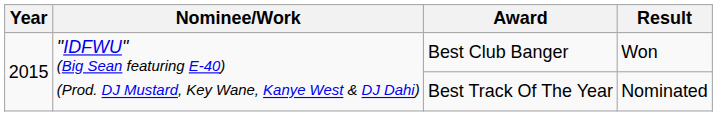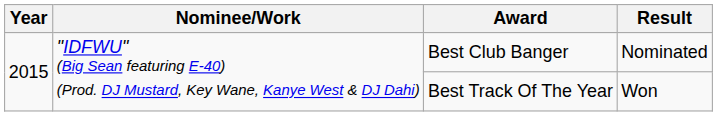Best Club Banger | Result: Won -> Nominated
Best Track Of The Year | Result: Nominated -> Won
